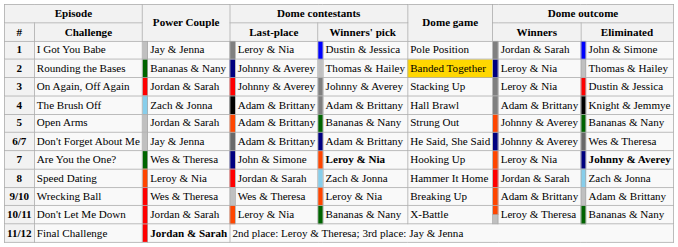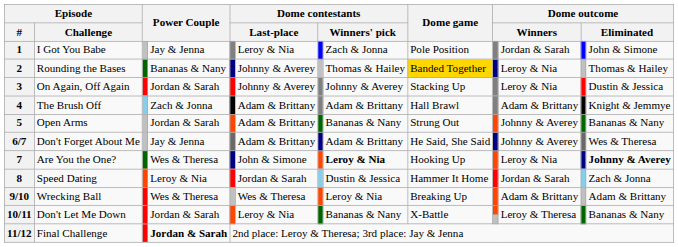1 | column 8: Dustin & Jessica -> Zach & Jonna
8 | column 8: Zach & Jonna -> Dustin & Jessica
